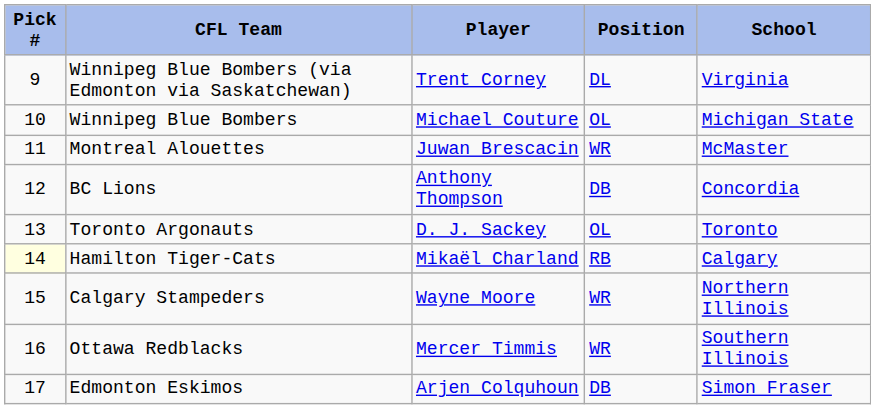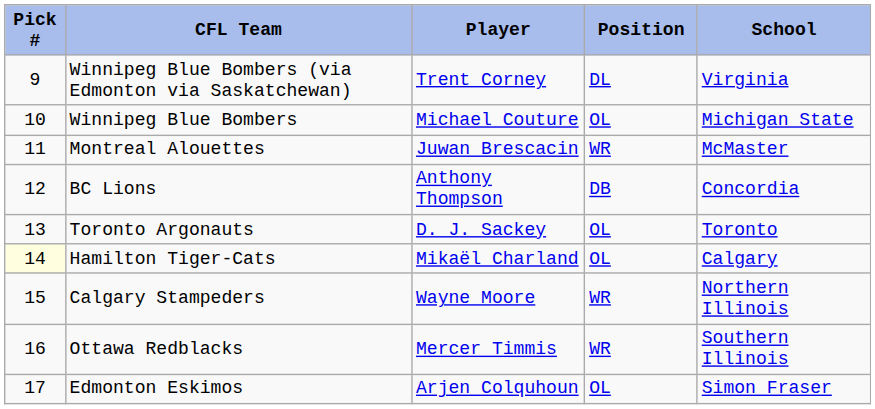Hamilton Tiger-Cats | Position: RB -> OL
Edmonton Eskimos | Position: DB -> OL
